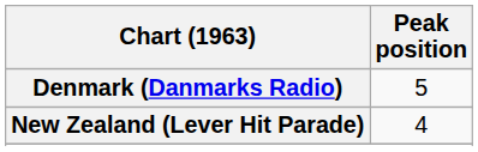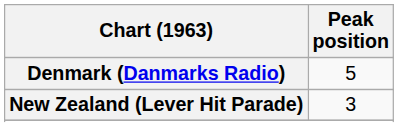New Zealand (Lever Hit Parade) | Peak position: 4 -> 3
